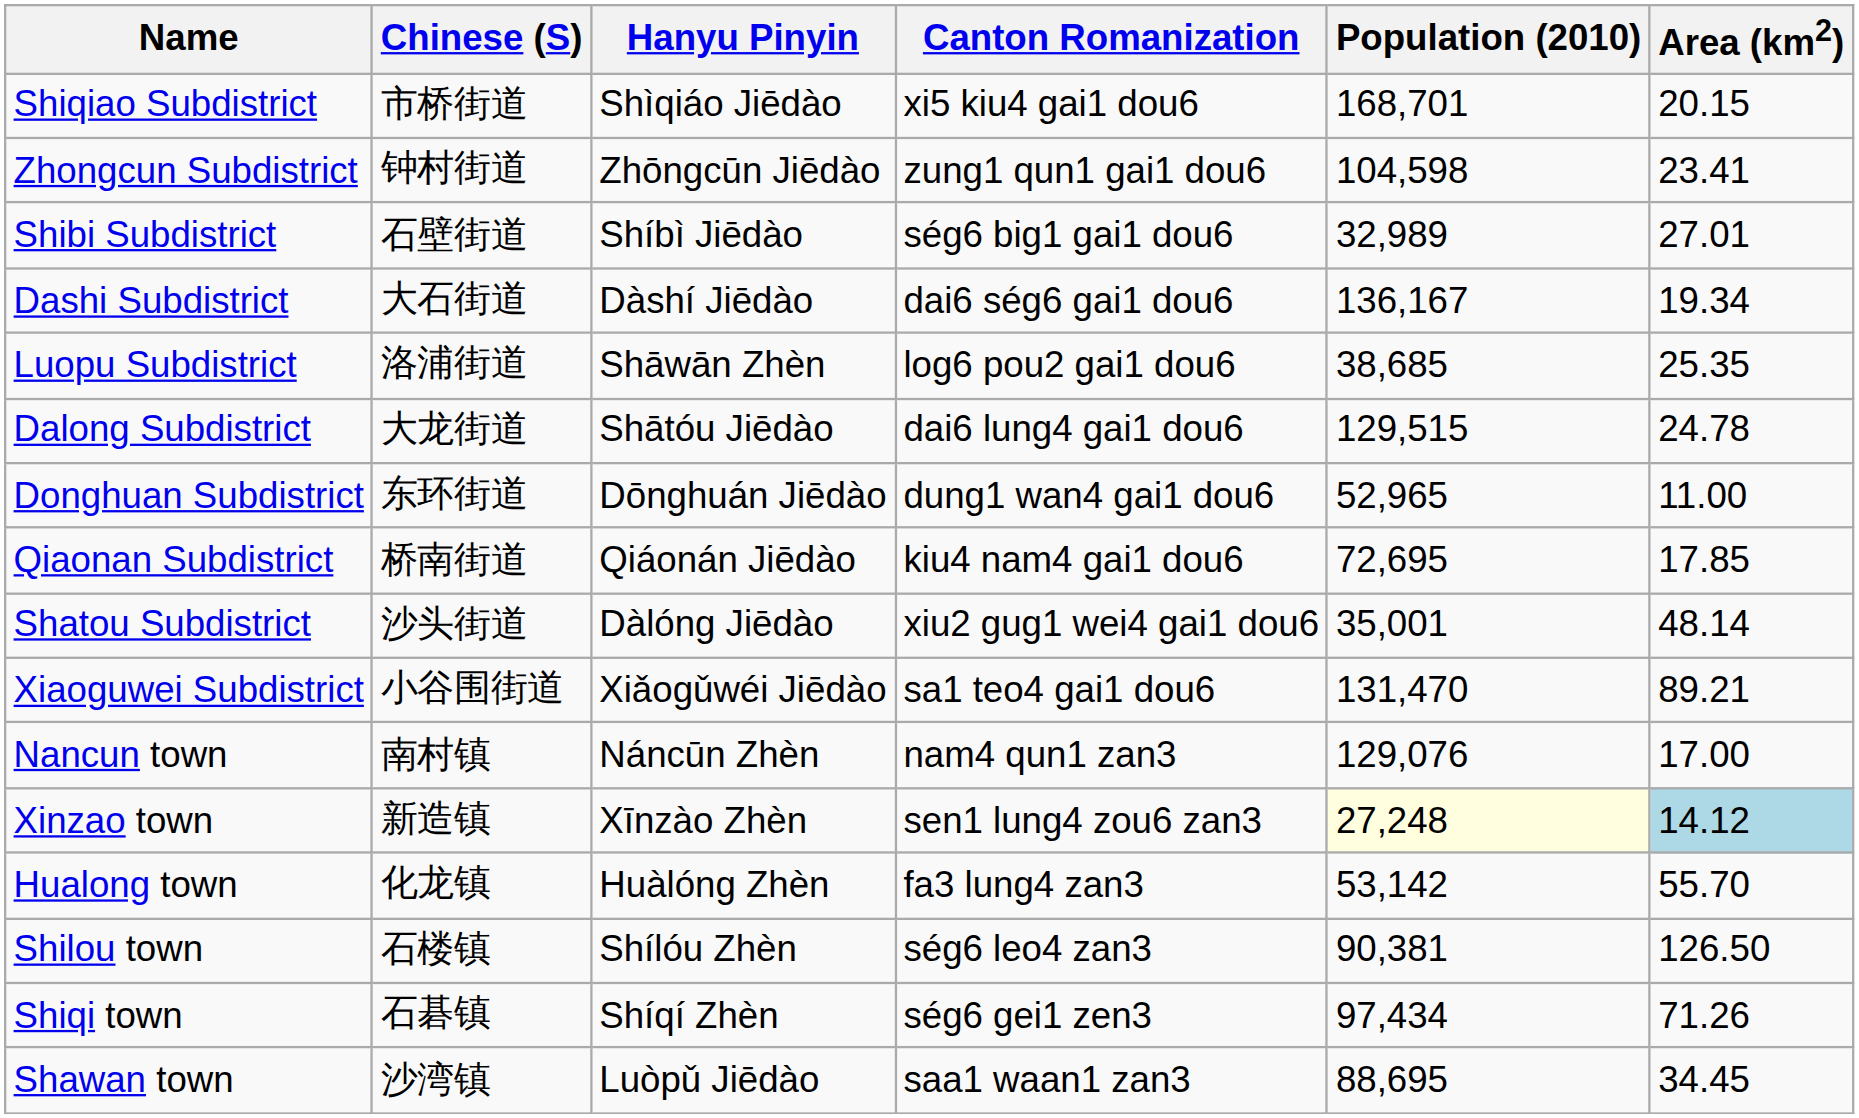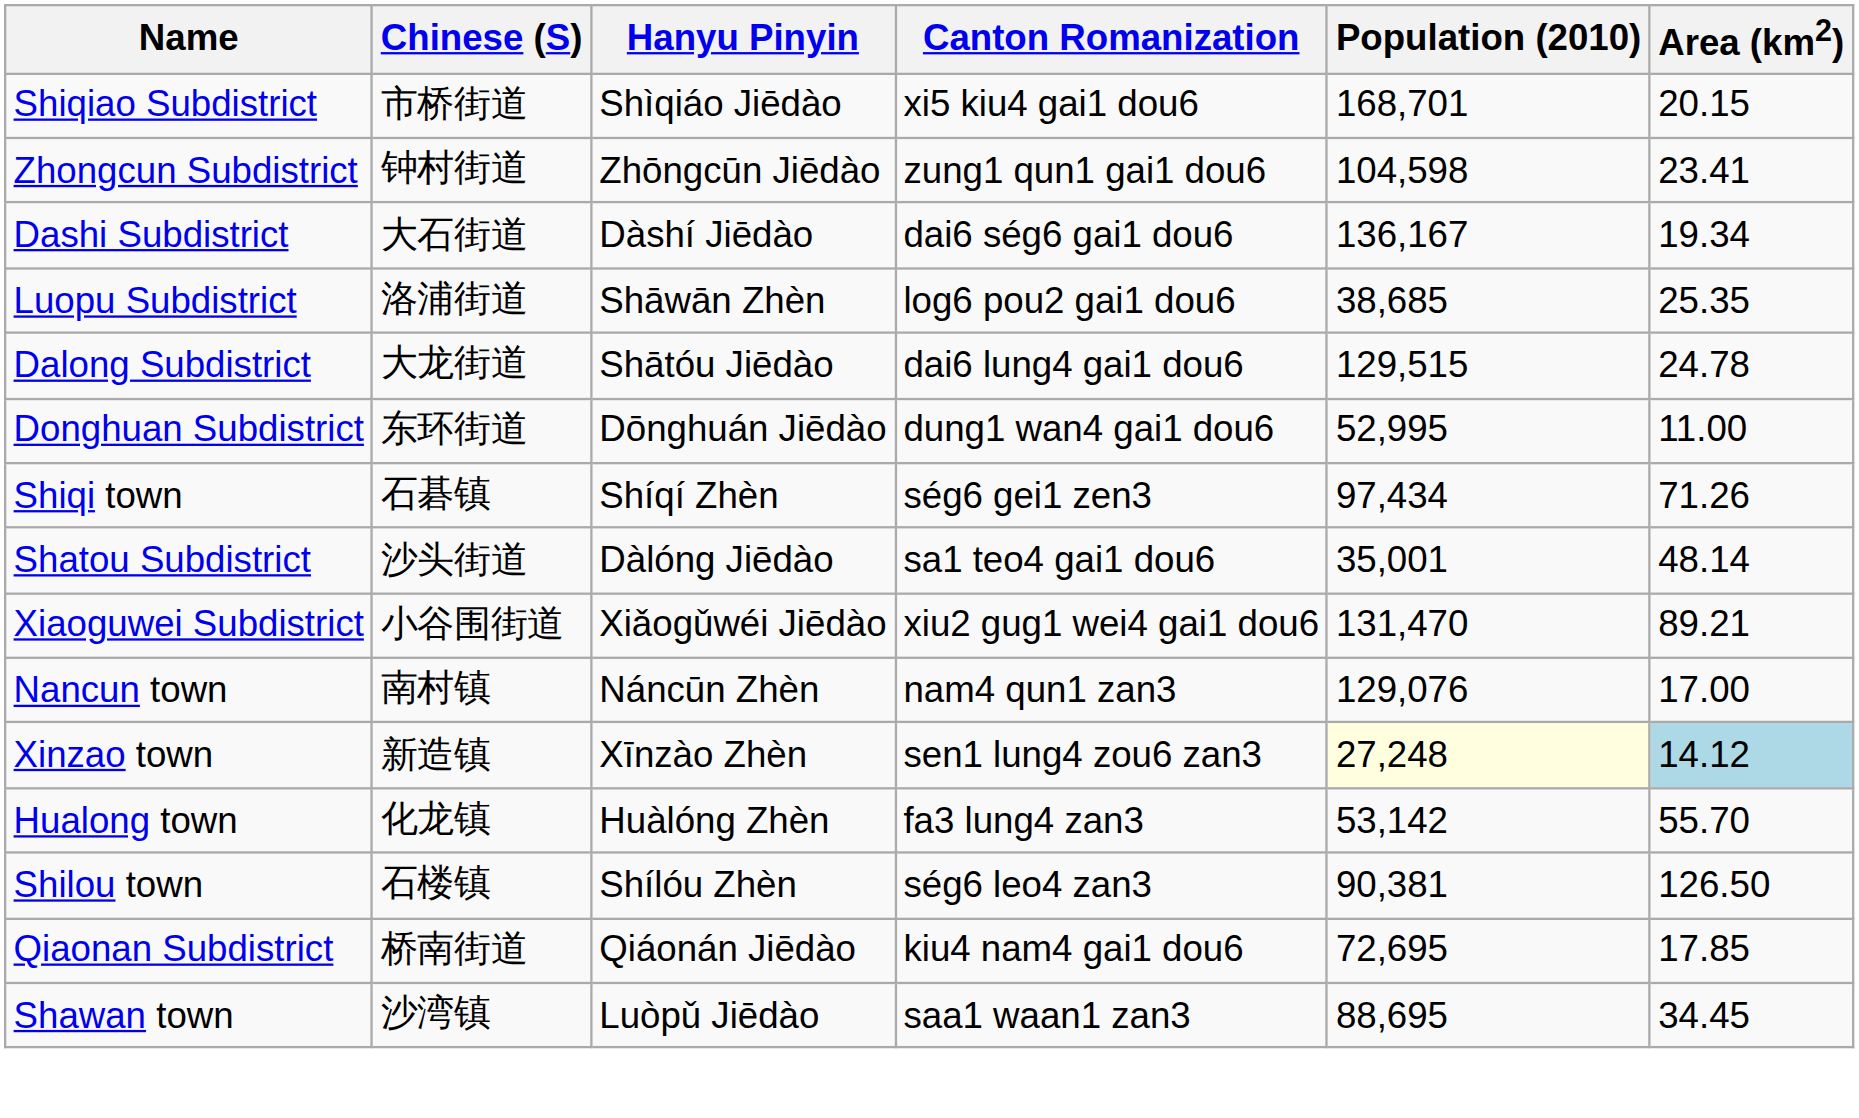- row: Shibi Subdistrict | 石壁街道 | Shíbì Jiēdào | ség6 big1 gai1 dou6 | 32,989 | 27.01
Donghuan Subdistrict | Population (2010): 52,965 -> 52,995
rows swapped: Qiaonan Subdistrict <-> Shiqi town
Shatou Subdistrict | Canton Romanization: xiu2 gug1 wei4 gai1 dou6 -> sa1 teo4 gai1 dou6
Xiaoguwei Subdistrict | Canton Romanization: sa1 teo4 gai1 dou6 -> xiu2 gug1 wei4 gai1 dou6
